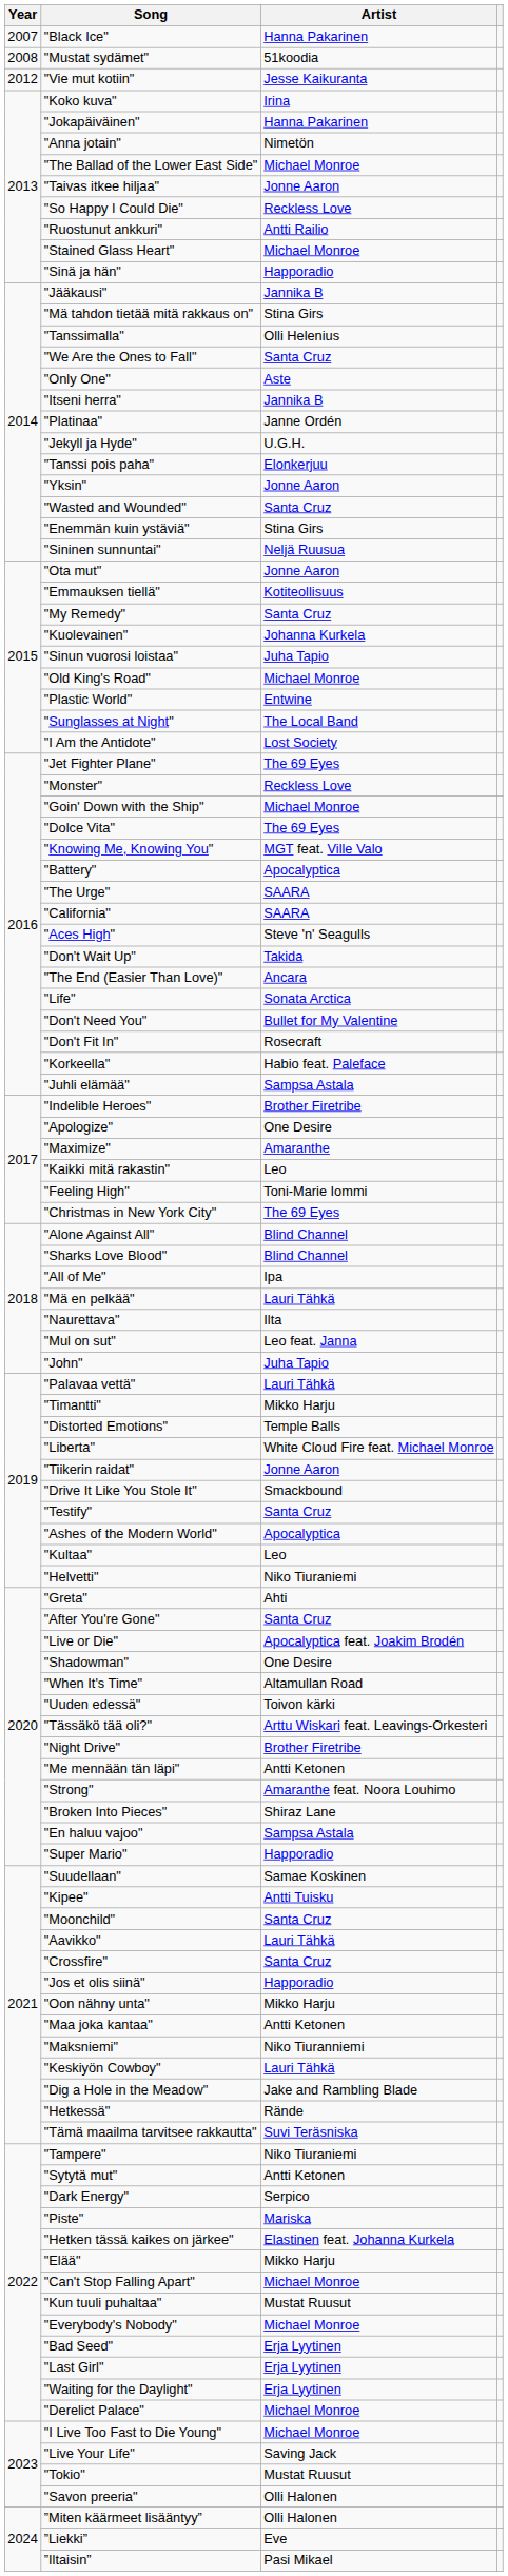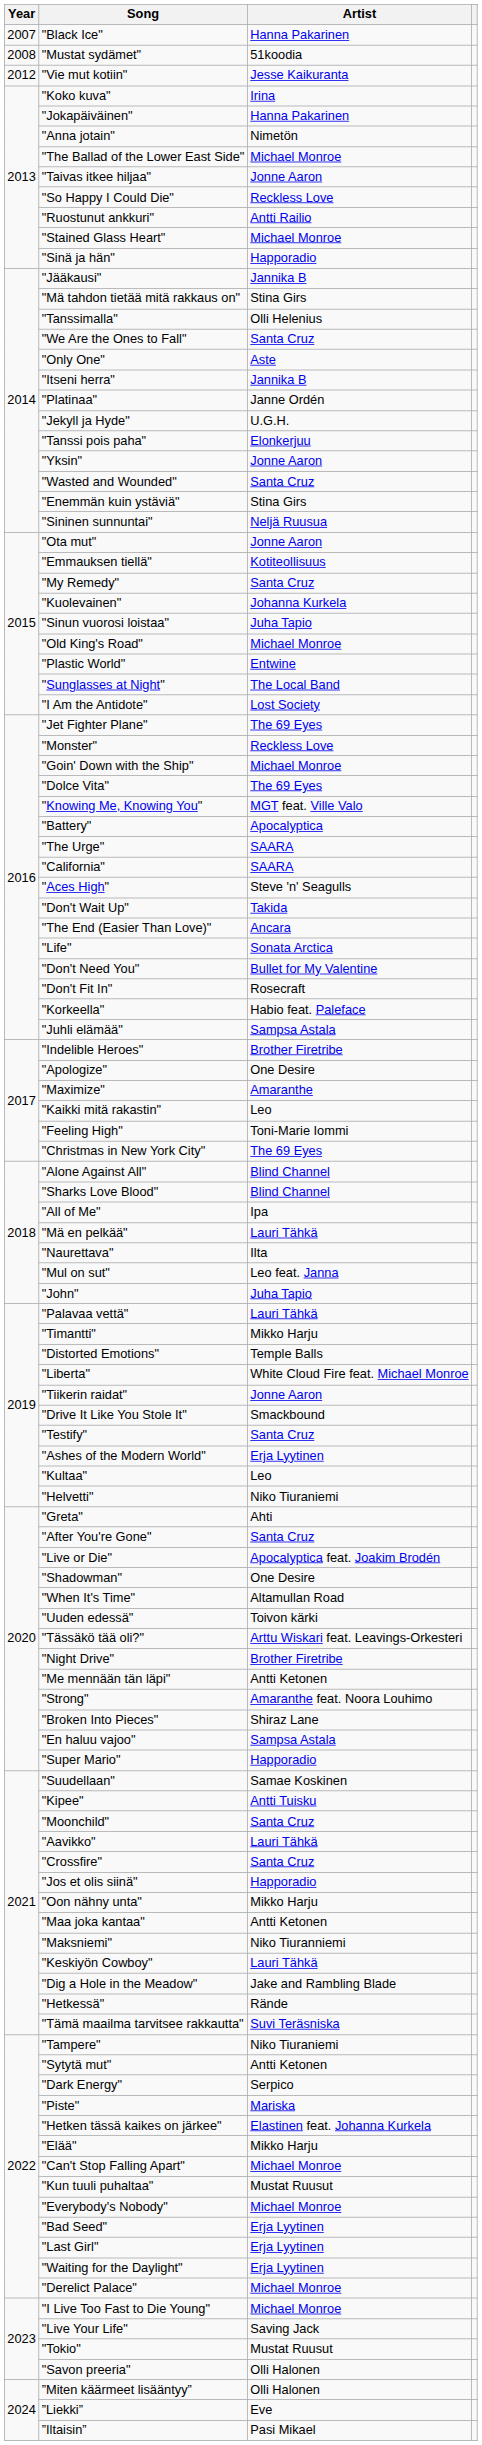"Ashes of the Modern World" | Artist: Apocalyptica -> Erja Lyytinen
